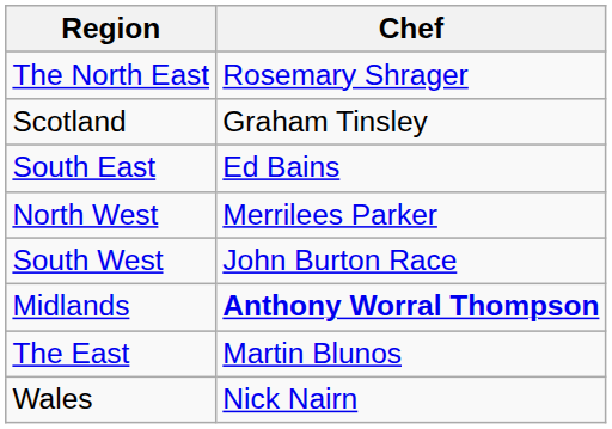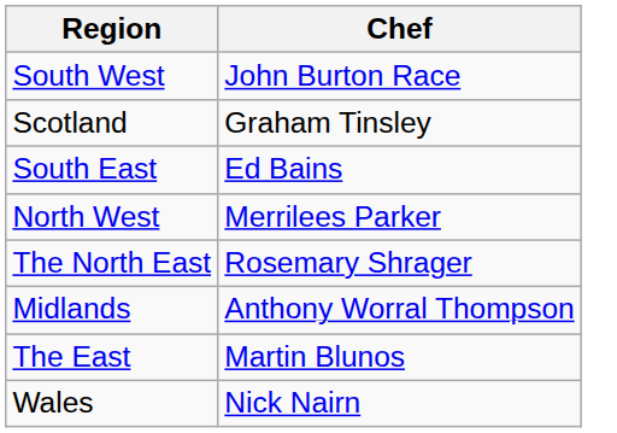rows swapped: The North East <-> South West
Midlands | Chef: bold -> normal
